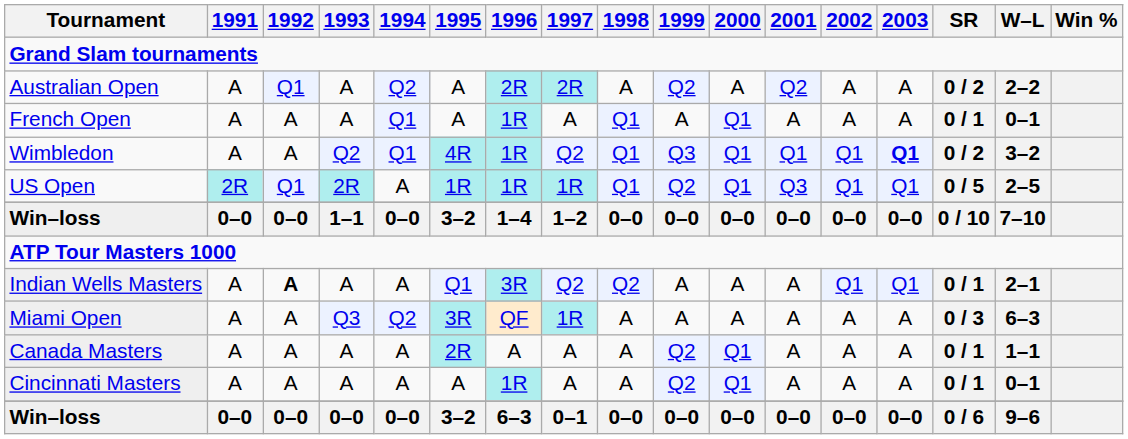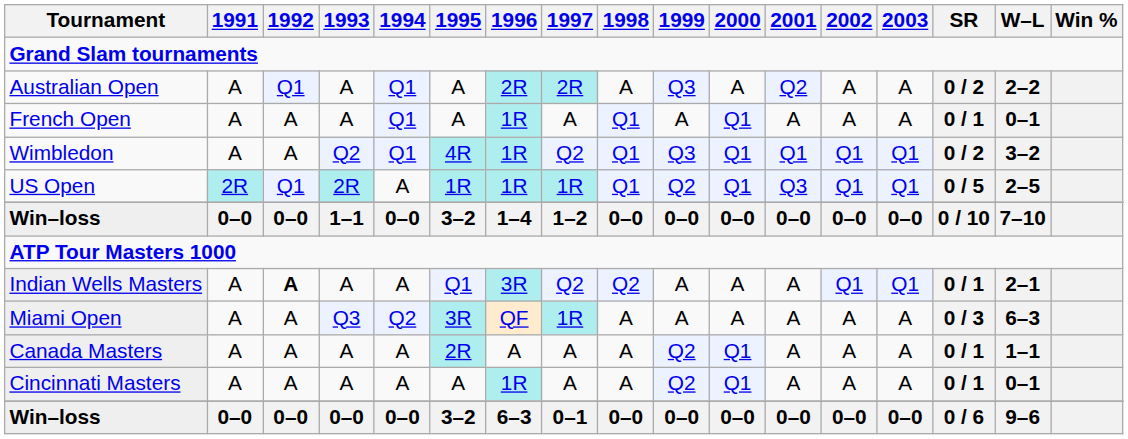Australian Open | 1994: Q2 -> Q1
Australian Open | 1999: Q2 -> Q3
Wimbledon | 2003: bold -> normal
